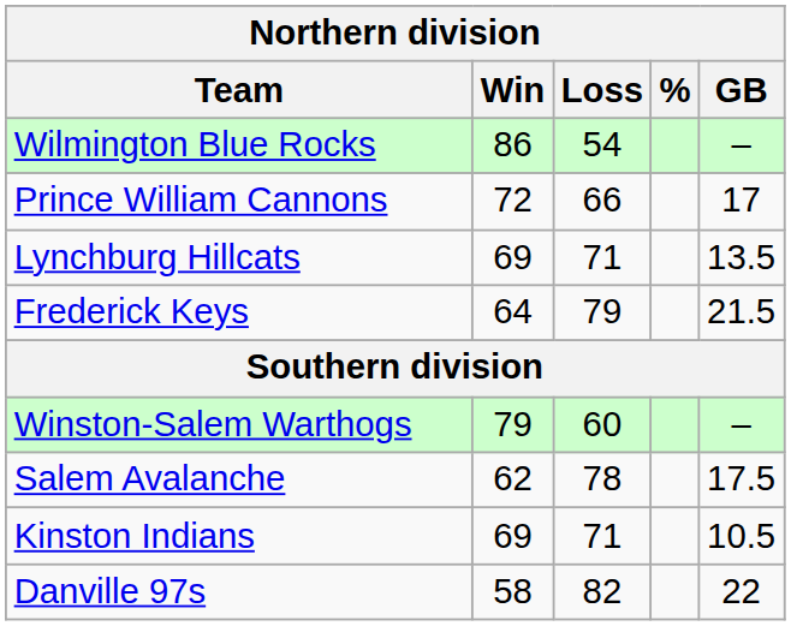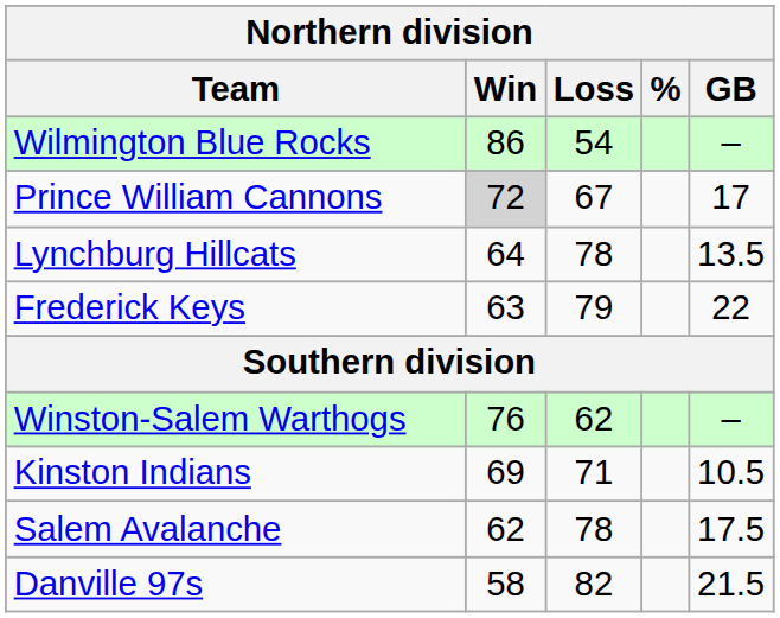Prince William Cannons | Win: no background -> lightgrey background
Prince William Cannons | Loss: 66 -> 67
Lynchburg Hillcats | Win: 69 -> 64
Lynchburg Hillcats | Loss: 71 -> 78
Frederick Keys | Win: 64 -> 63
Frederick Keys | GB: 21.5 -> 22
Winston-Salem Warthogs | Win: 79 -> 76
Winston-Salem Warthogs | Loss: 60 -> 62
rows swapped: Kinston Indians <-> Salem Avalanche
Danville 97s | GB: 22 -> 21.5
